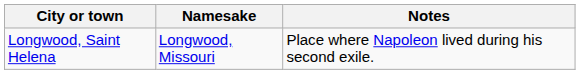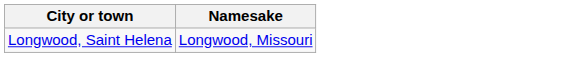- column: Notes | Place where Napoleon lived during his second exile.
